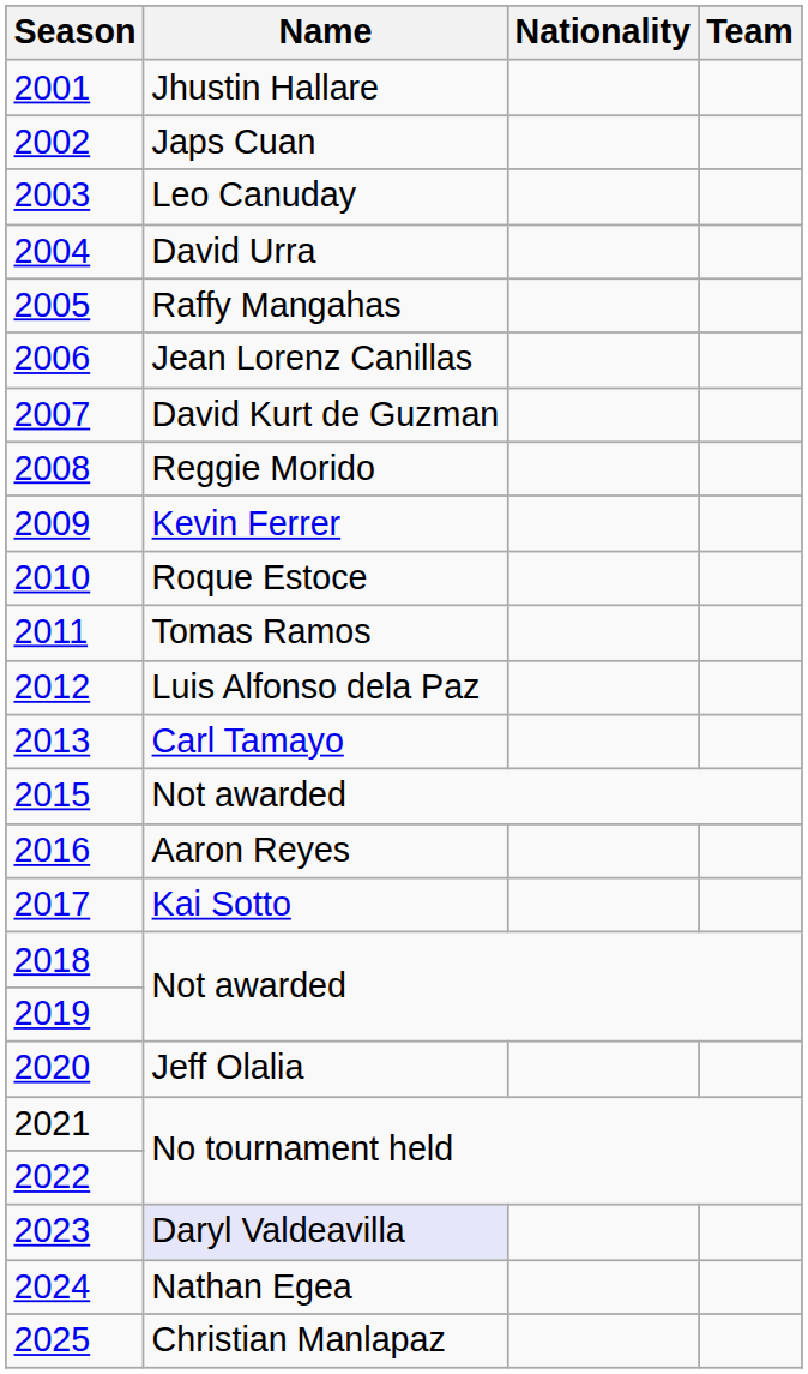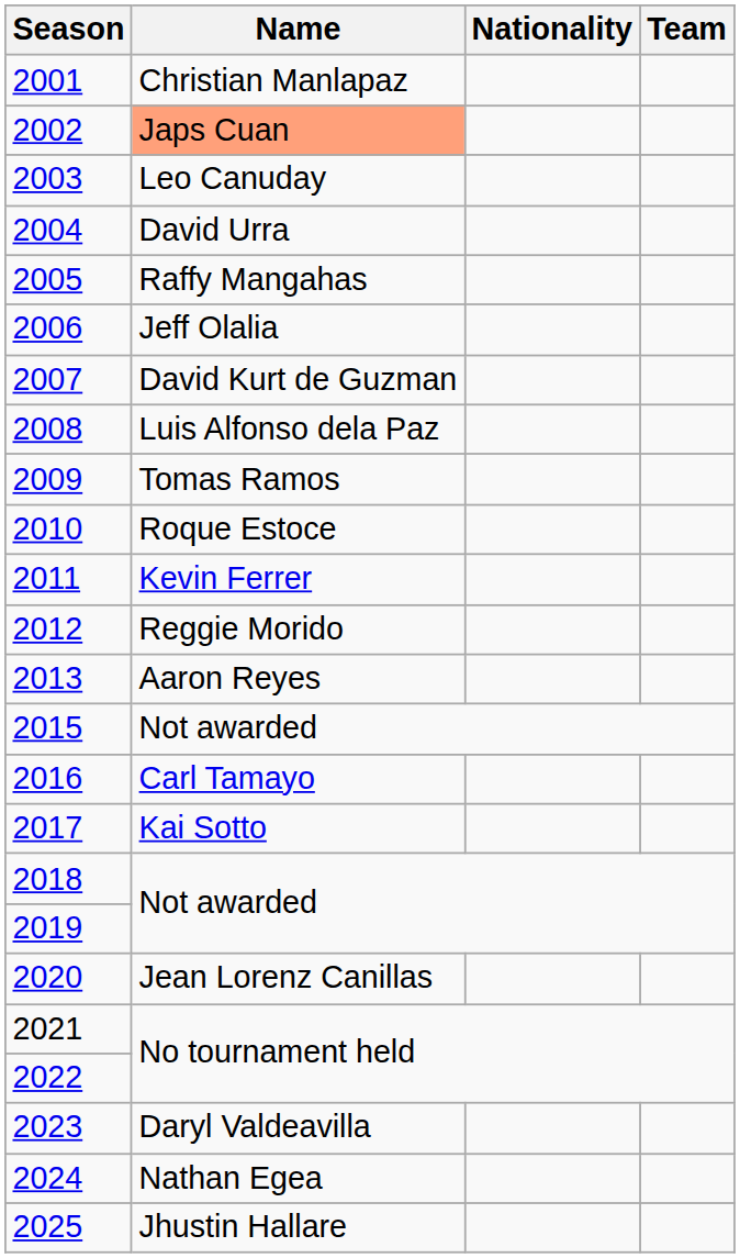2001 | Name: Jhustin Hallare -> Christian Manlapaz
2002 | Name: no background -> lightsalmon background
2006 | Name: Jean Lorenz Canillas -> Jeff Olalia
2008 | Name: Reggie Morido -> Luis Alfonso dela Paz
2009 | Name: Kevin Ferrer -> Tomas Ramos
2011 | Name: Tomas Ramos -> Kevin Ferrer
2012 | Name: Luis Alfonso dela Paz -> Reggie Morido
2013 | Name: Carl Tamayo -> Aaron Reyes
2016 | Name: Aaron Reyes -> Carl Tamayo
2020 | Name: Jeff Olalia -> Jean Lorenz Canillas
2023 | Name: lavender background -> no background
2025 | Name: Christian Manlapaz -> Jhustin Hallare
